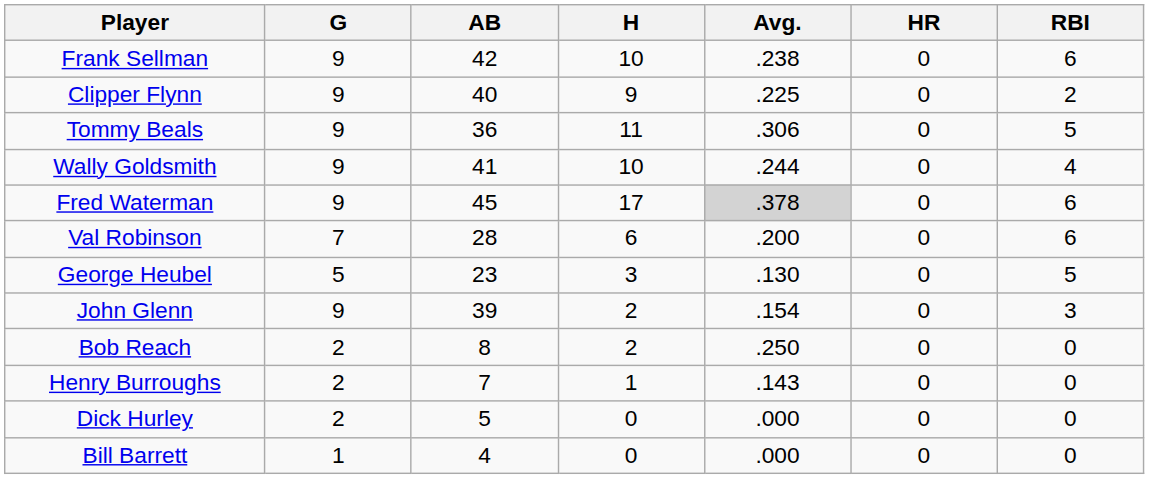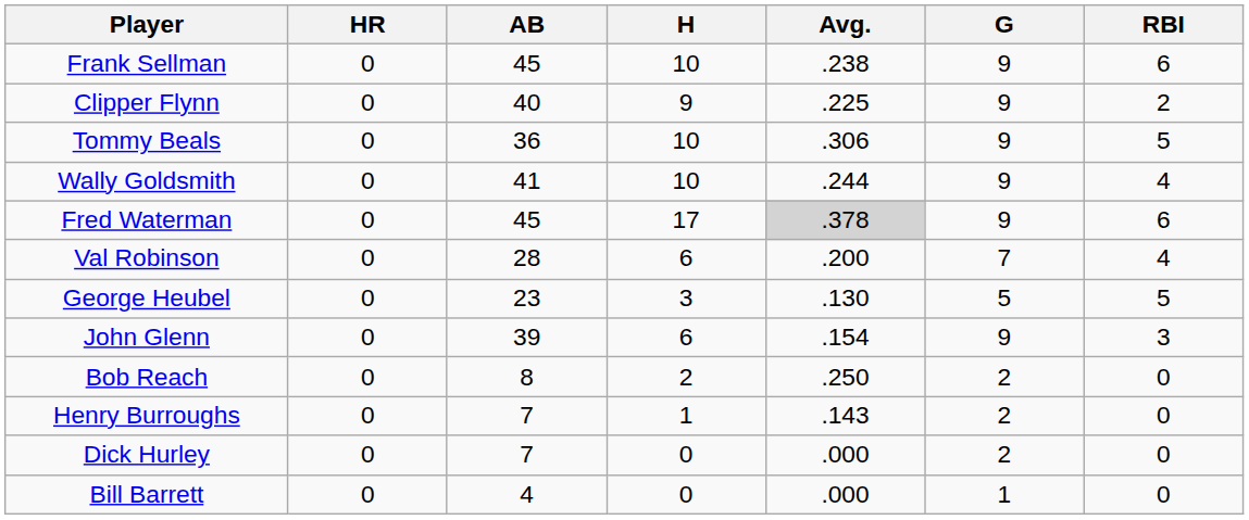columns swapped: G <-> HR
Frank Sellman | AB: 42 -> 45
Tommy Beals | H: 11 -> 10
Val Robinson | RBI: 6 -> 4
John Glenn | H: 2 -> 6
Dick Hurley | AB: 5 -> 7
